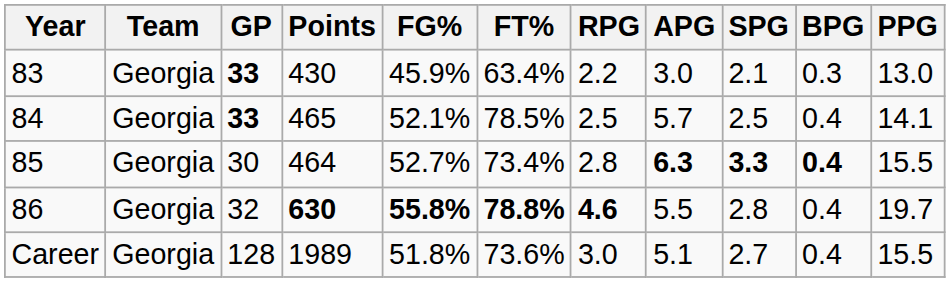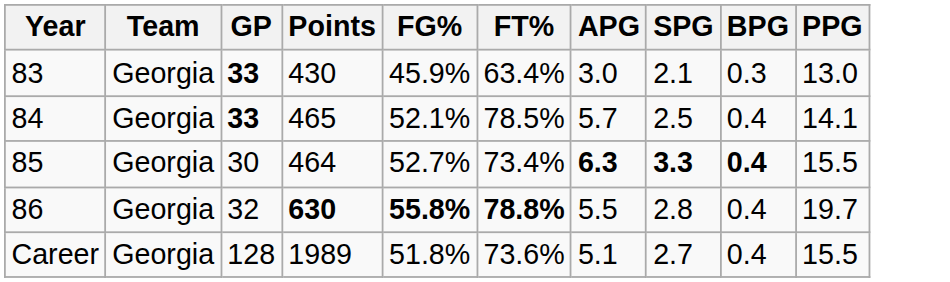- column: RPG | 2.2 | 2.5 | 2.8 | 4.6 | 3.0
